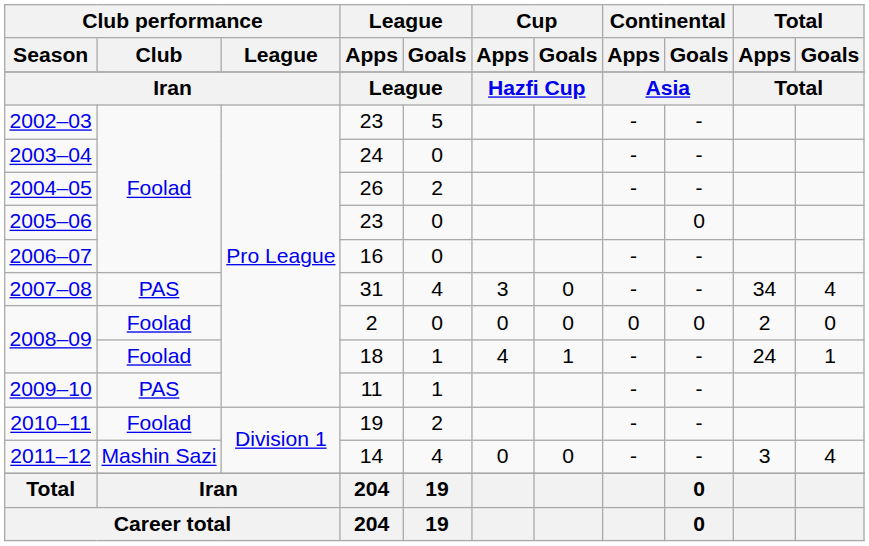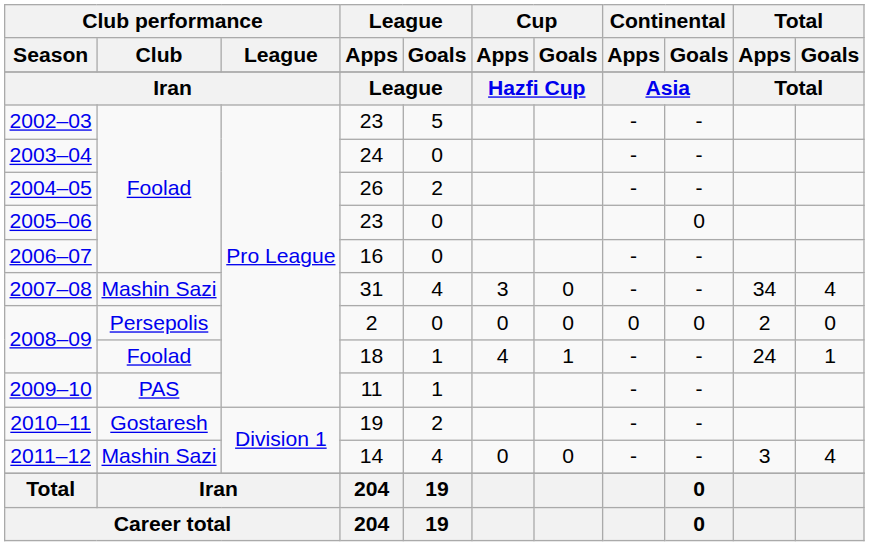2007–08 | Club performance / Club: PAS -> Mashin Sazi
2008–09 / 2 | Club performance / Club: Foolad -> Persepolis
2010–11 | Club performance / Club: Foolad -> Gostaresh
